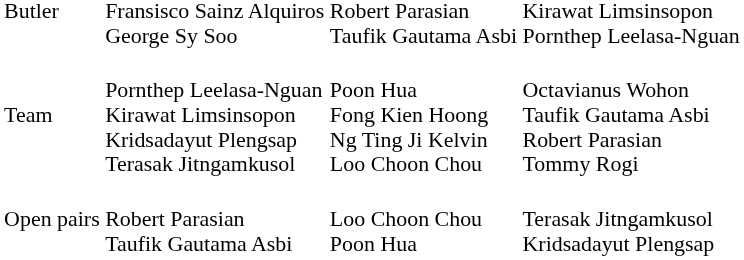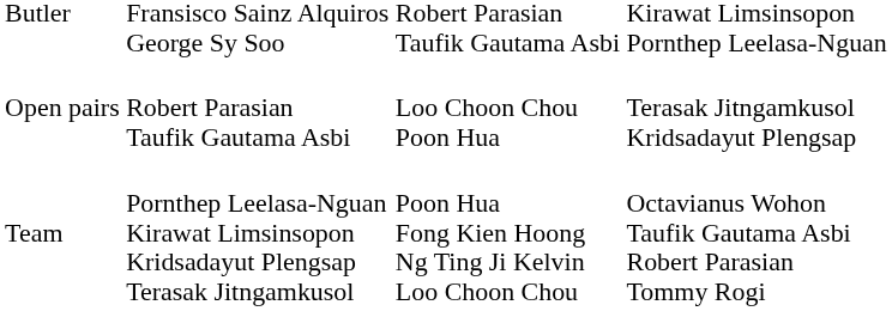rows swapped: Open pairs <-> Team
